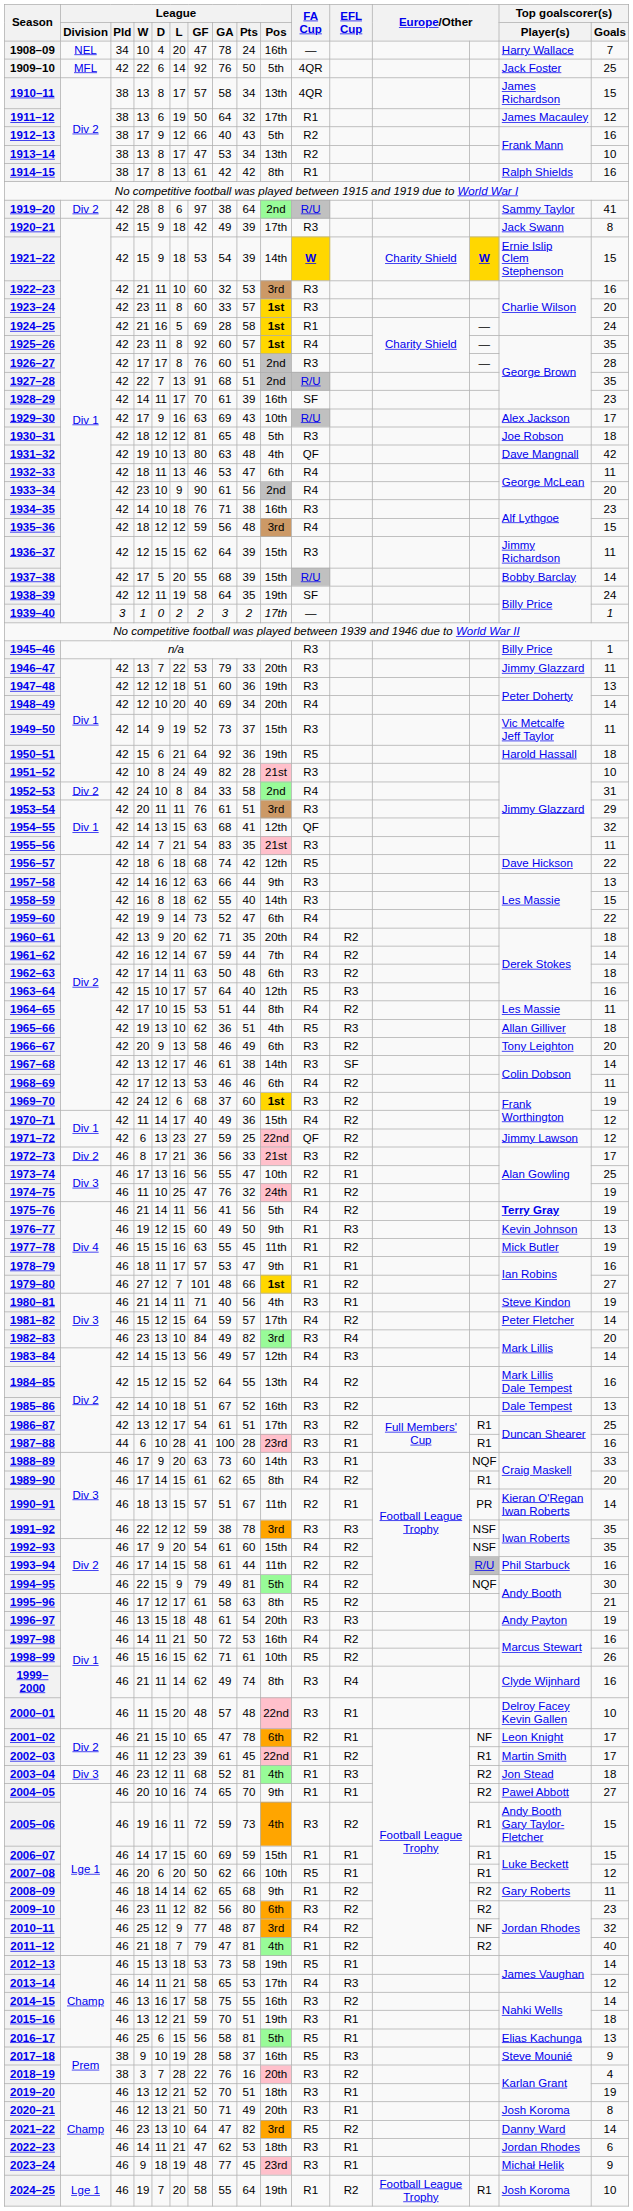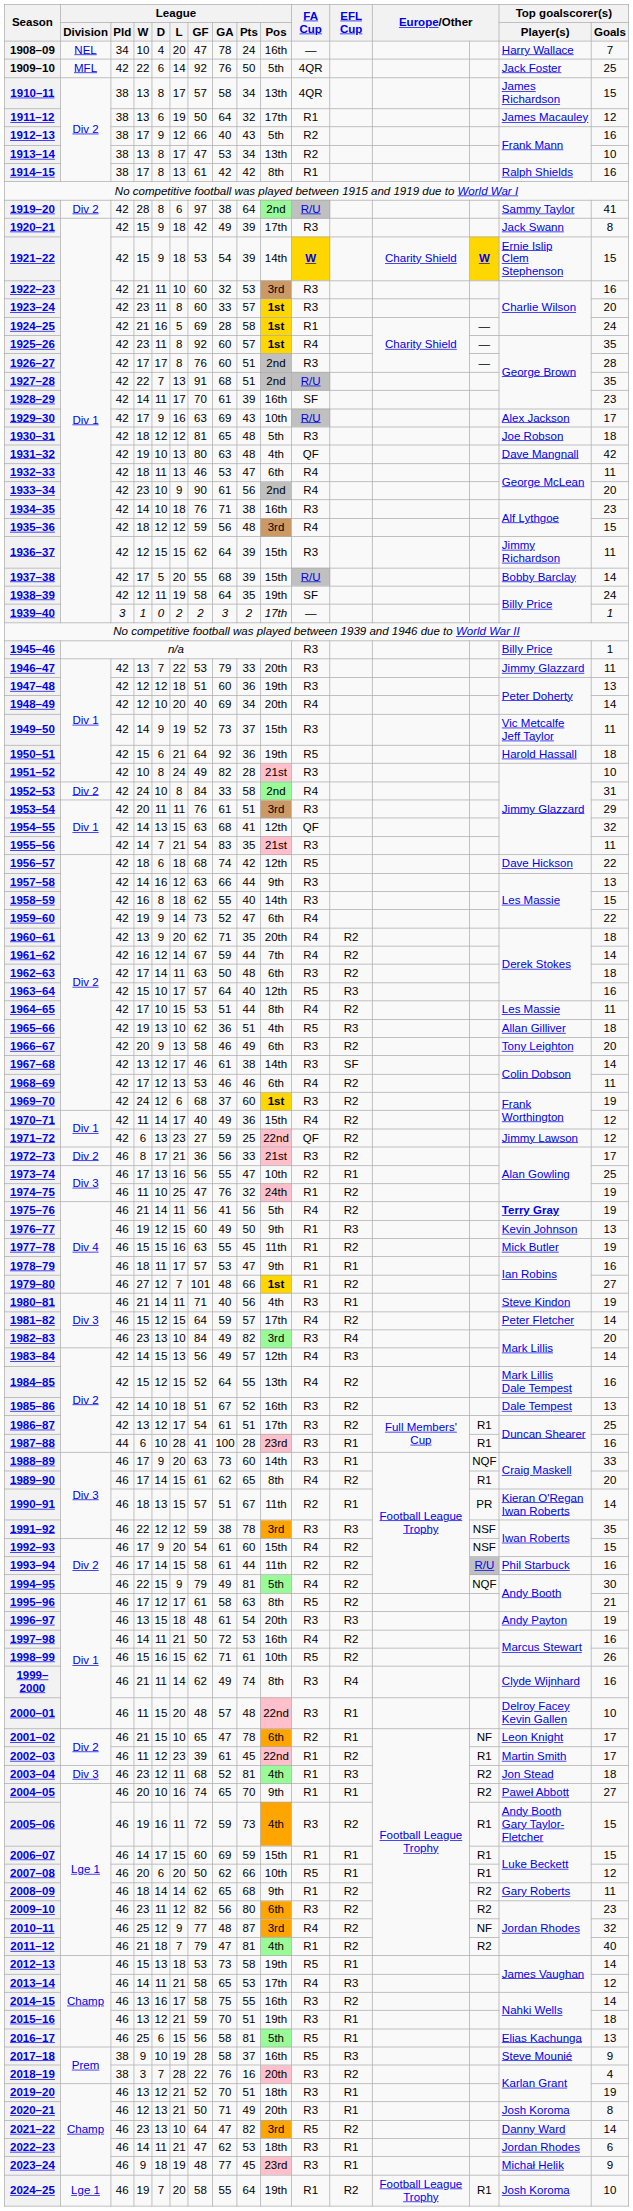1992–93 | Top goalscorer(s) / Goals: 35 -> 15
